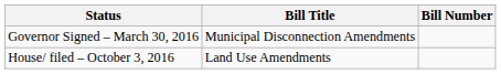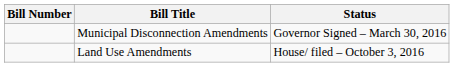columns swapped: Bill Number <-> Status
